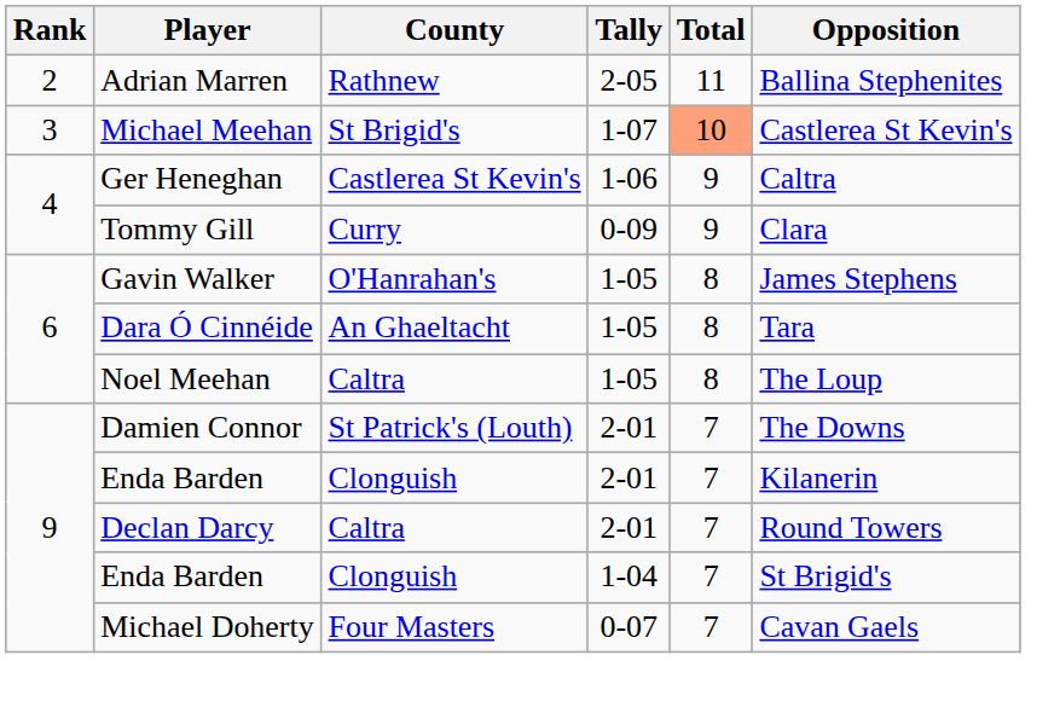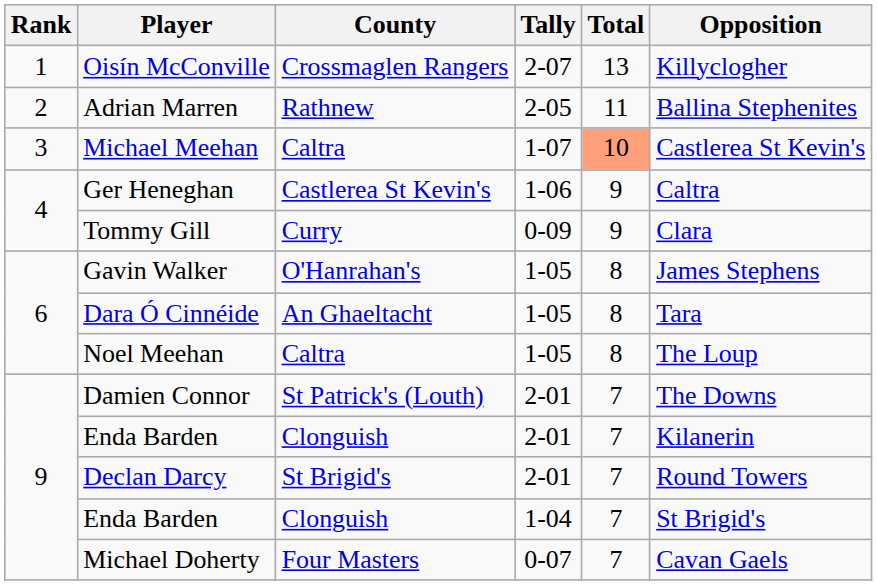+ row: 1 | Oisín McConville | Crossmaglen Rangers | 2-07 | 13 | Killyclogher
Michael Meehan | County: St Brigid's -> Caltra
Declan Darcy | County: Caltra -> St Brigid's
